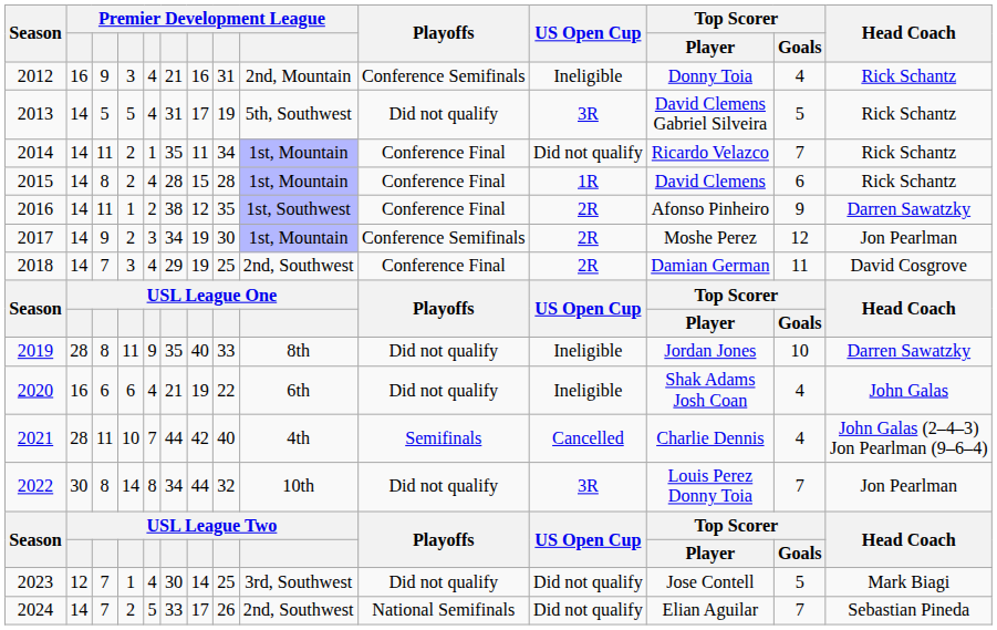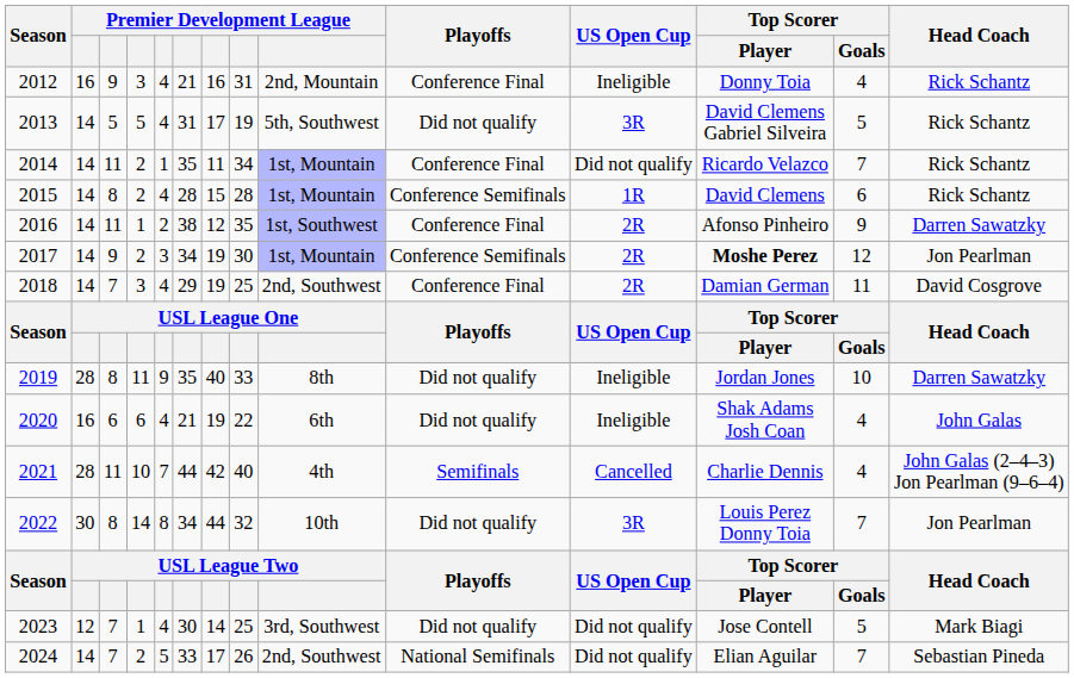2012 | Playoffs: Conference Semifinals -> Conference Final
2015 | Playoffs: Conference Final -> Conference Semifinals
2017 | Top Scorer / Player: normal -> bold
